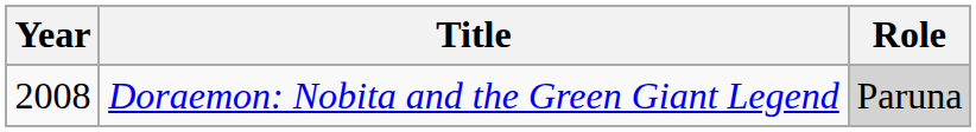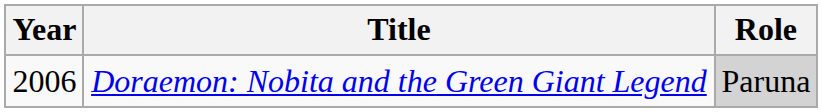Doraemon: Nobita and the Green Giant Legend | Year: 2008 -> 2006
